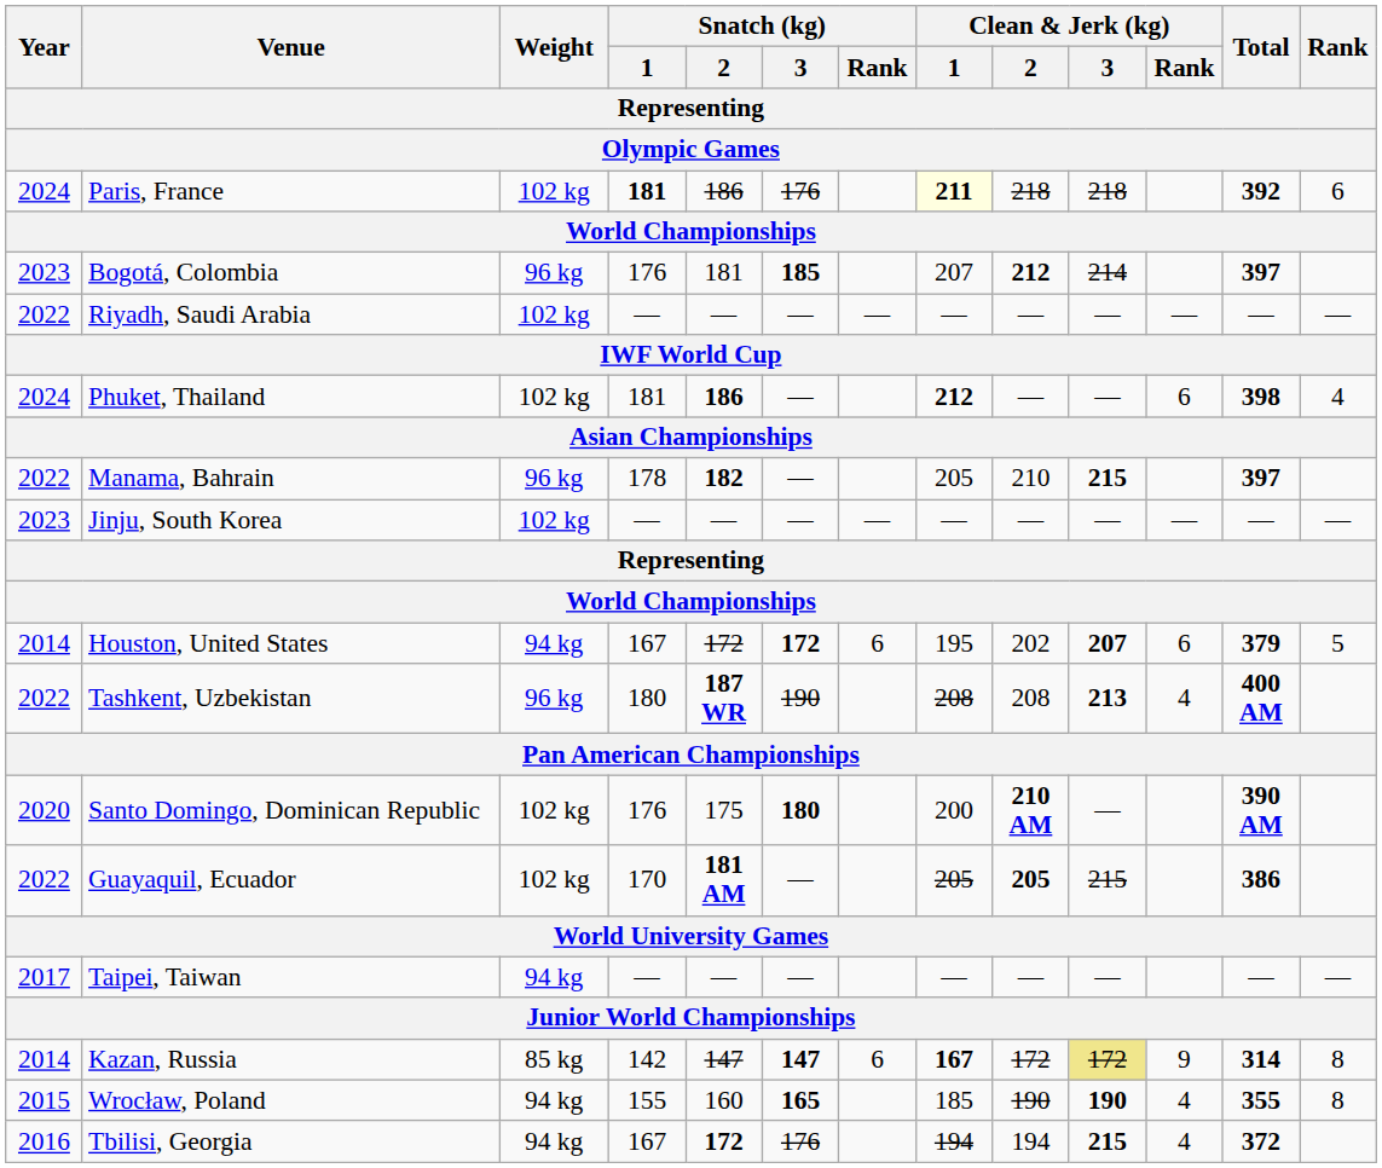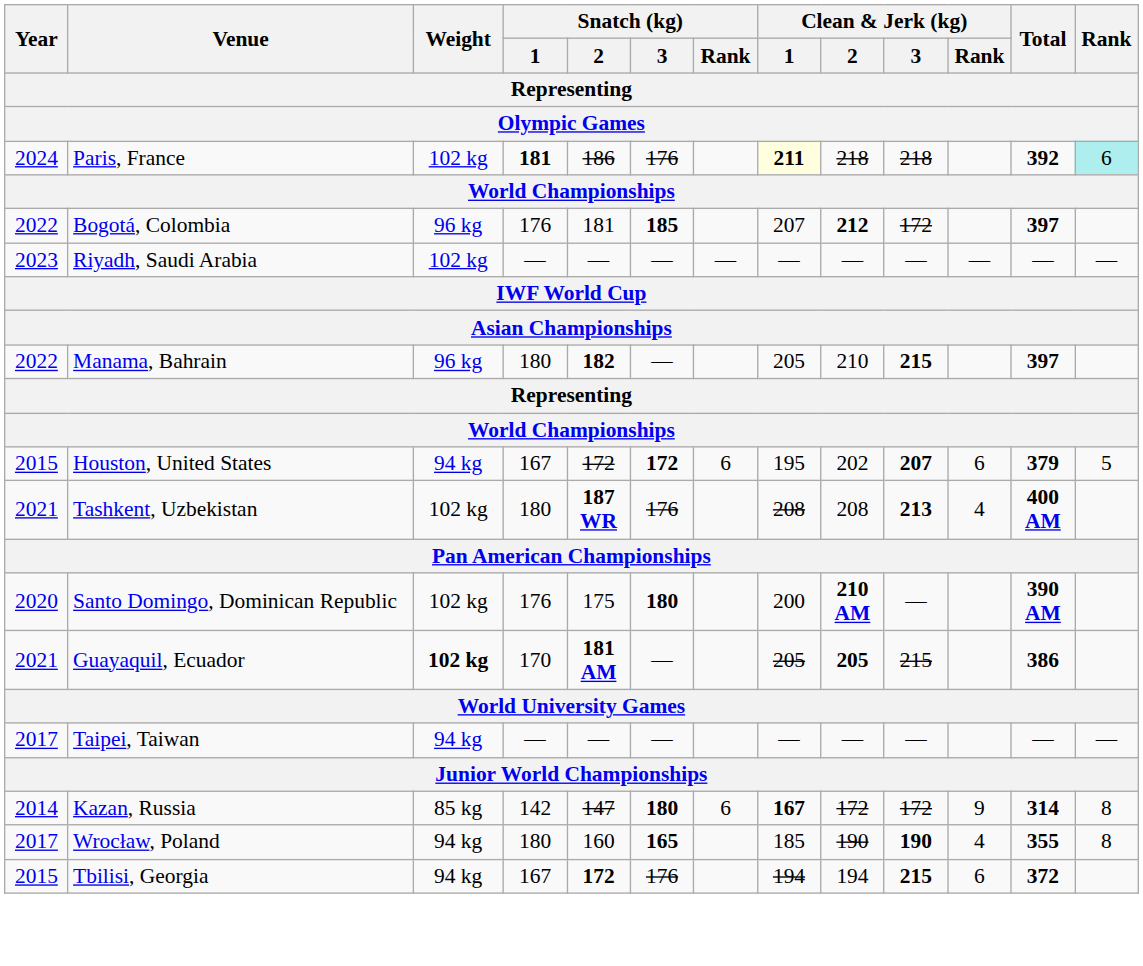Paris, France | Rank: no background -> paleturquoise background
Bogotá, Colombia | Year: 2023 -> 2022
Bogotá, Colombia | Clean & Jerk (kg) / 3: 214 -> 172
Riyadh, Saudi Arabia | Year: 2022 -> 2023
- row: 2024 | Phuket, Thailand | 102 kg | 181 | 186 | — | 212 | — | — | 6 | 398 | 4
Manama, Bahrain | Snatch (kg) / 1: 178 -> 180
- row: 2023 | Jinju, South Korea | 102 kg | — | — | — | — | — | — | — | — | — | —
Houston, United States | Year: 2014 -> 2015
Tashkent, Uzbekistan | Year: 2022 -> 2021
Tashkent, Uzbekistan | Weight: 96 kg -> 102 kg
Tashkent, Uzbekistan | Snatch (kg) / 3: 190 -> 176
Guayaquil, Ecuador | Year: 2022 -> 2021
Guayaquil, Ecuador | Weight: normal -> bold
Kazan, Russia | Snatch (kg) / 3: 147 -> 180
Kazan, Russia | Clean & Jerk (kg) / 3: khaki background -> no background
Wrocław, Poland | Year: 2015 -> 2017
Wrocław, Poland | Snatch (kg) / 1: 155 -> 180
Tbilisi, Georgia | Year: 2016 -> 2015
Tbilisi, Georgia | Clean & Jerk (kg) / Rank: 4 -> 6
